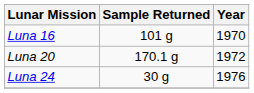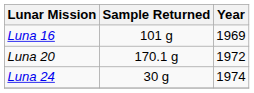Luna 16 | Year: 1970 -> 1969
Luna 24 | Year: 1976 -> 1974
